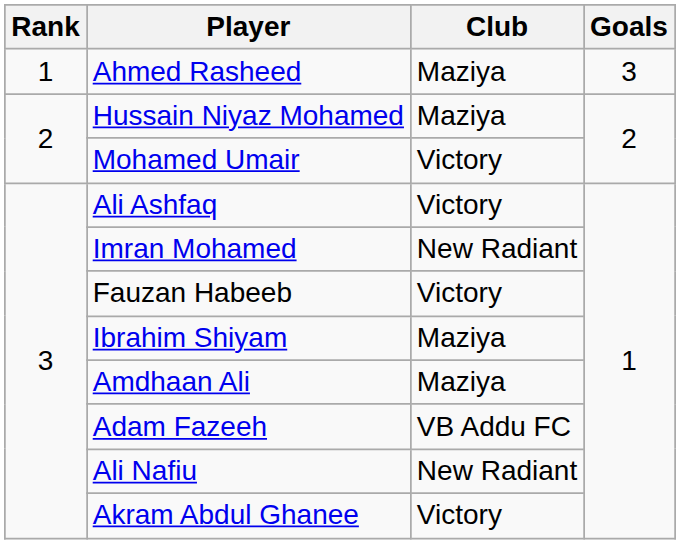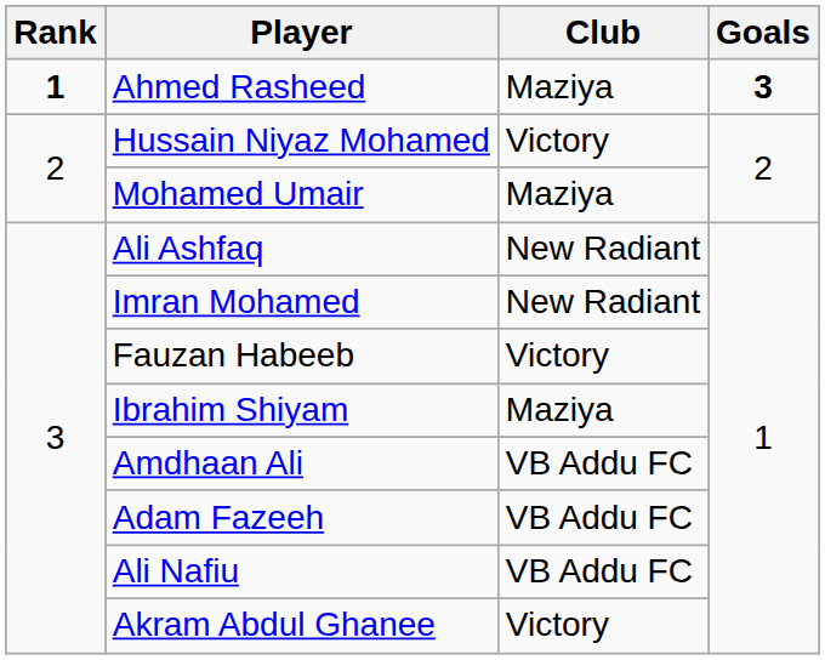Ahmed Rasheed | Rank: normal -> bold
Ahmed Rasheed | Goals: normal -> bold
Hussain Niyaz Mohamed | Club: Maziya -> Victory
Mohamed Umair | Club: Victory -> Maziya
Ali Ashfaq | Club: Victory -> New Radiant
Amdhaan Ali | Club: Maziya -> VB Addu FC
Ali Nafiu | Club: New Radiant -> VB Addu FC
